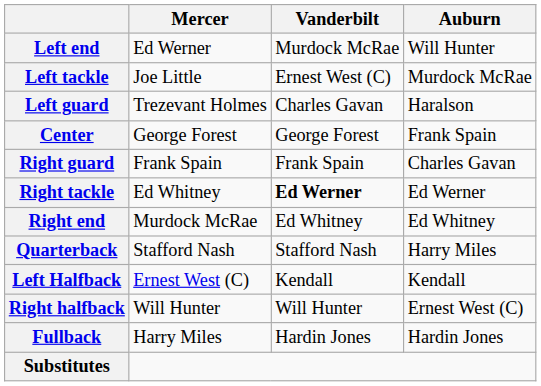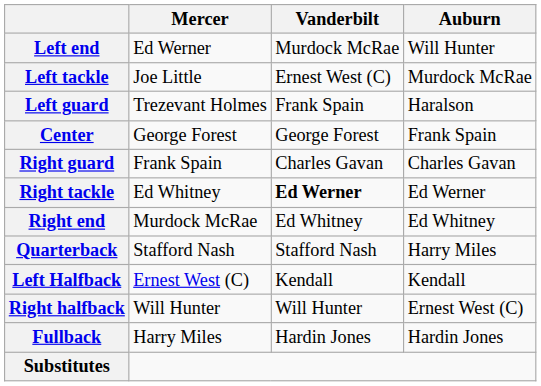Left guard | Vanderbilt: Charles Gavan -> Frank Spain
Right guard | Vanderbilt: Frank Spain -> Charles Gavan
